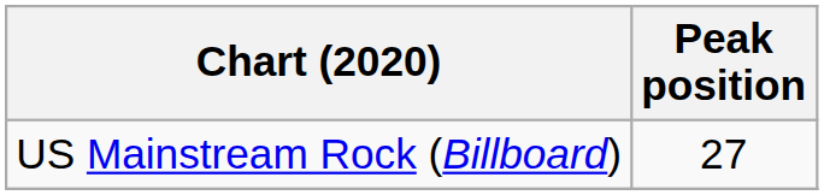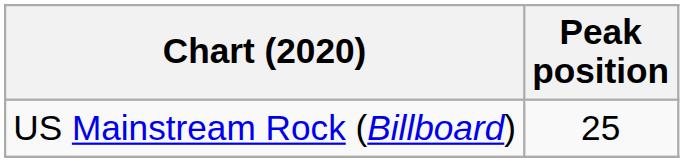US Mainstream Rock (Billboard) | Peak position: 27 -> 25
